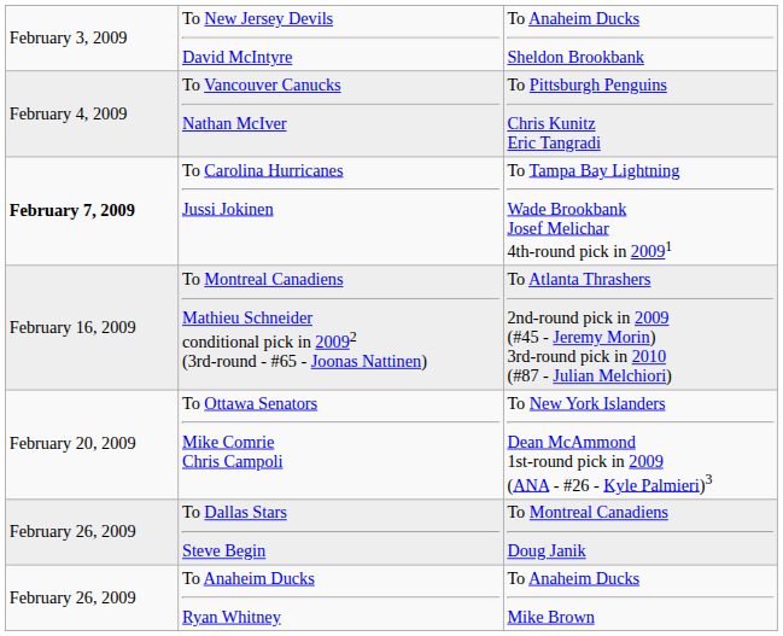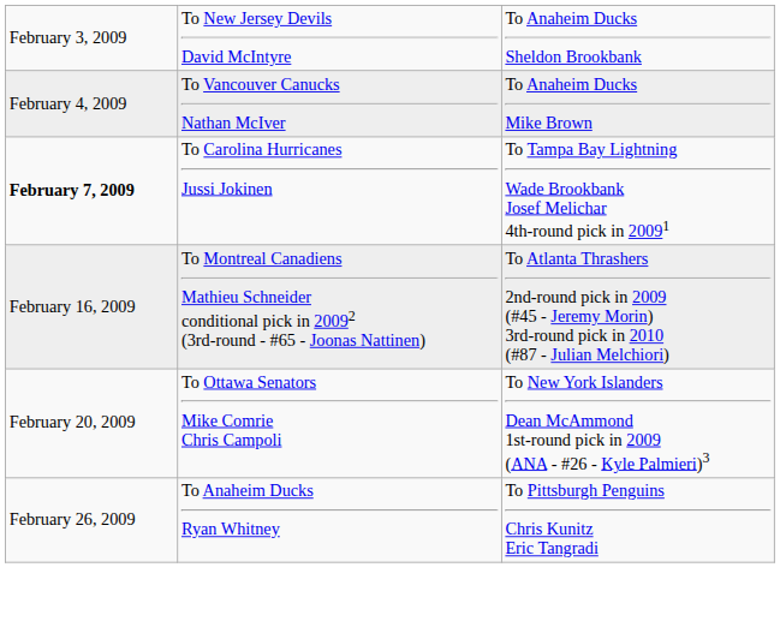To Vancouver Canucks Nathan McIver | column 3: To Pittsburgh Penguins Chris Kunitz Eric Tangradi -> To Anaheim Ducks Mike Brown
- row: February 26, 2009 | To Dallas Stars Steve Begin | To Montreal Canadiens Doug Janik
To Anaheim Ducks Ryan Whitney | column 3: To Anaheim Ducks Mike Brown -> To Pittsburgh Penguins Chris Kunitz Eric Tangradi
